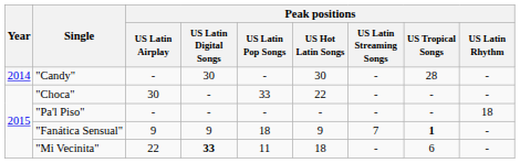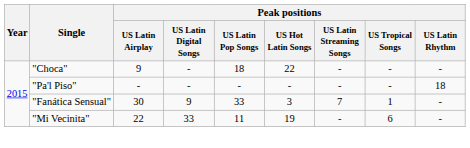- row: 2014 | "Candy" | - | 30 | - | 30 | - | 28 | -
"Choca" | Peak positions / US Latin Airplay: 30 -> 9
"Choca" | Peak positions / US Latin Pop Songs: 33 -> 18
"Fanática Sensual" | Peak positions / US Latin Airplay: 9 -> 30
"Fanática Sensual" | Peak positions / US Latin Pop Songs: 18 -> 33
"Fanática Sensual" | Peak positions / US Hot Latin Songs: 9 -> 3
"Fanática Sensual" | Peak positions / US Tropical Songs: bold -> normal
"Mi Vecinita" | Peak positions / US Latin Digital Songs: bold -> normal
"Mi Vecinita" | Peak positions / US Hot Latin Songs: 18 -> 19
